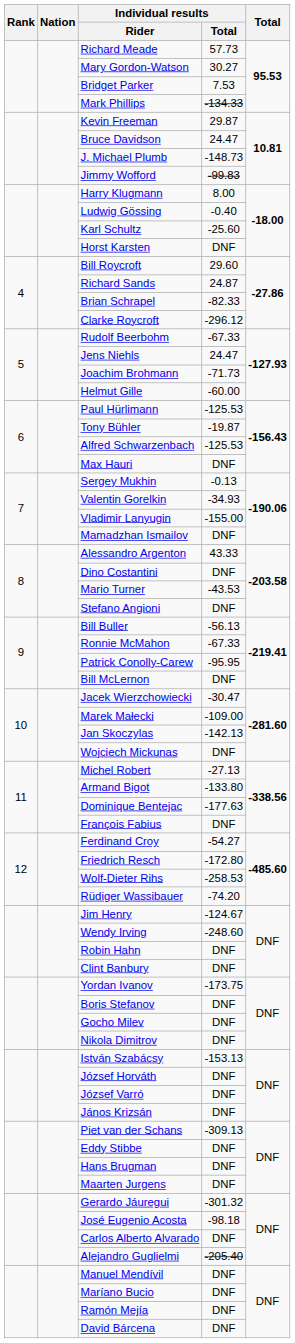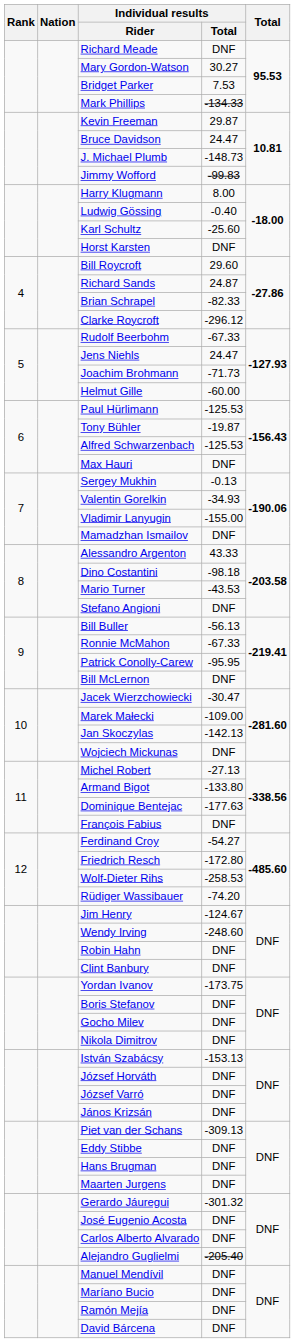Richard Meade | Individual results / Total: 57.73 -> DNF
Dino Costantini | Individual results / Total: DNF -> -98.18
José Eugenio Acosta | Individual results / Total: -98.18 -> DNF
